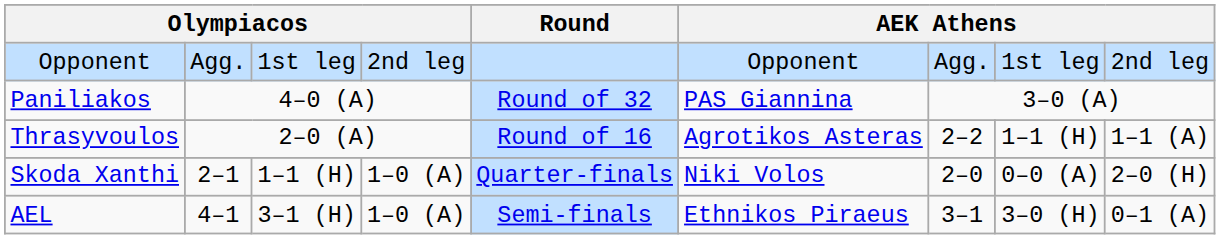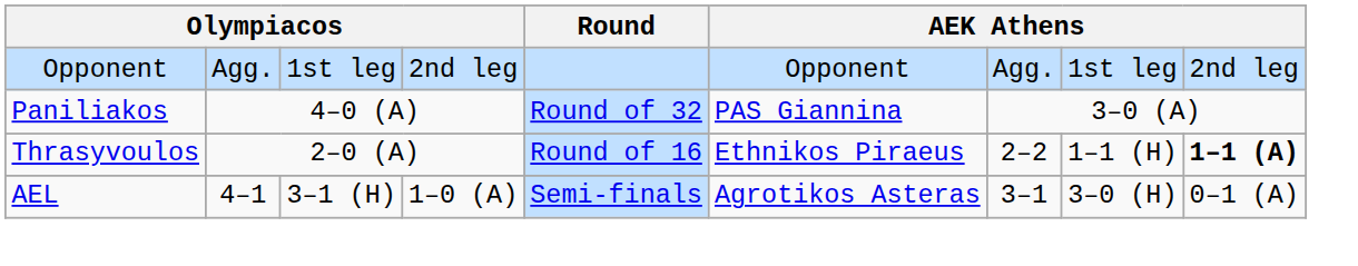Thrasyvoulos | column 6: Agrotikos Asteras -> Ethnikos Piraeus
Thrasyvoulos | column 9: normal -> bold
- row: Skoda Xanthi | 2–1 | 1–1 (H) | 1–0 (A) | Quarter-finals | Niki Volos | 2–0 | 0–0 (A) | 2–0 (H)
AEL | column 6: Ethnikos Piraeus -> Agrotikos Asteras
